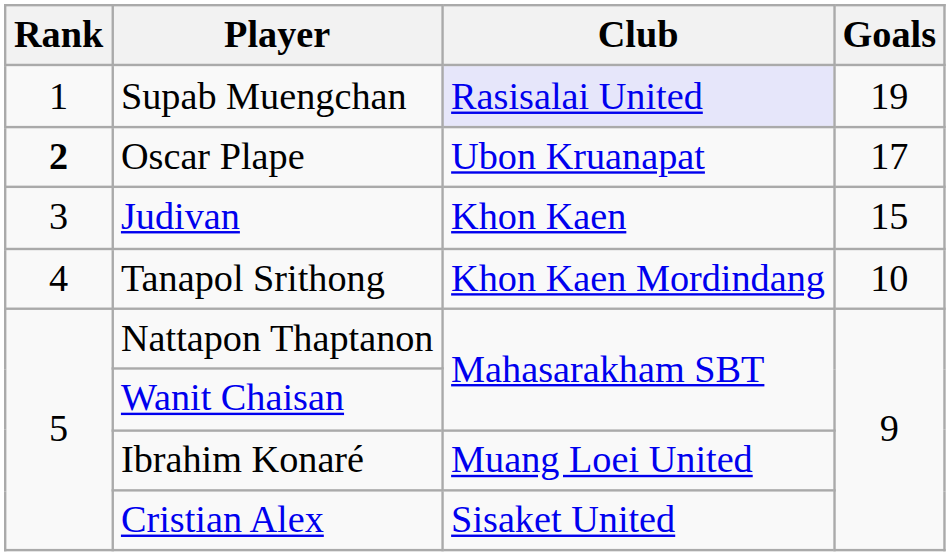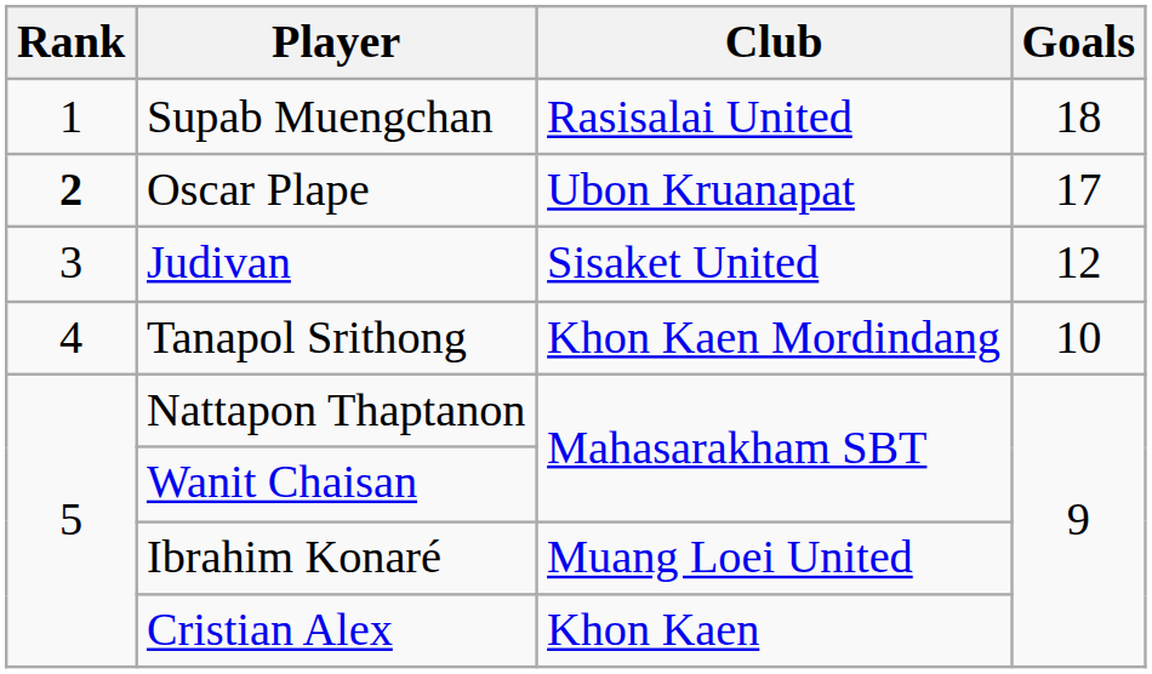Supab Muengchan | Club: lavender background -> no background
Supab Muengchan | Goals: 19 -> 18
Judivan | Club: Khon Kaen -> Sisaket United
Judivan | Goals: 15 -> 12
Cristian Alex | Club: Sisaket United -> Khon Kaen
